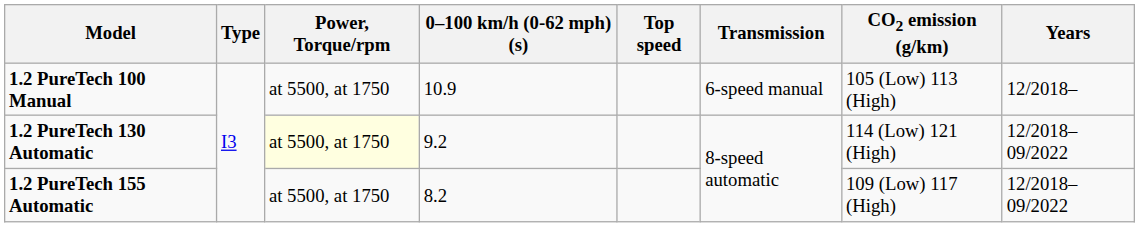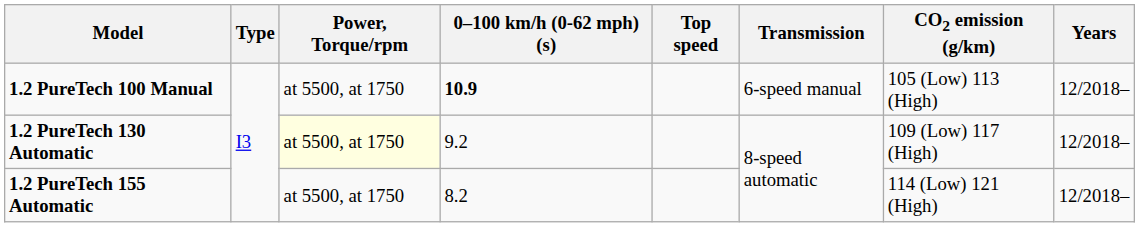1.2 PureTech 100 Manual | 0–100 km/h (0-62 mph) (s): normal -> bold
1.2 PureTech 130 Automatic | CO2 emission (g/km): 114 (Low) 121 (High) -> 109 (Low) 117 (High)
1.2 PureTech 130 Automatic | Years: 12/2018–09/2022 -> 12/2018–
1.2 PureTech 155 Automatic | CO2 emission (g/km): 109 (Low) 117 (High) -> 114 (Low) 121 (High)
1.2 PureTech 155 Automatic | Years: 12/2018–09/2022 -> 12/2018–
